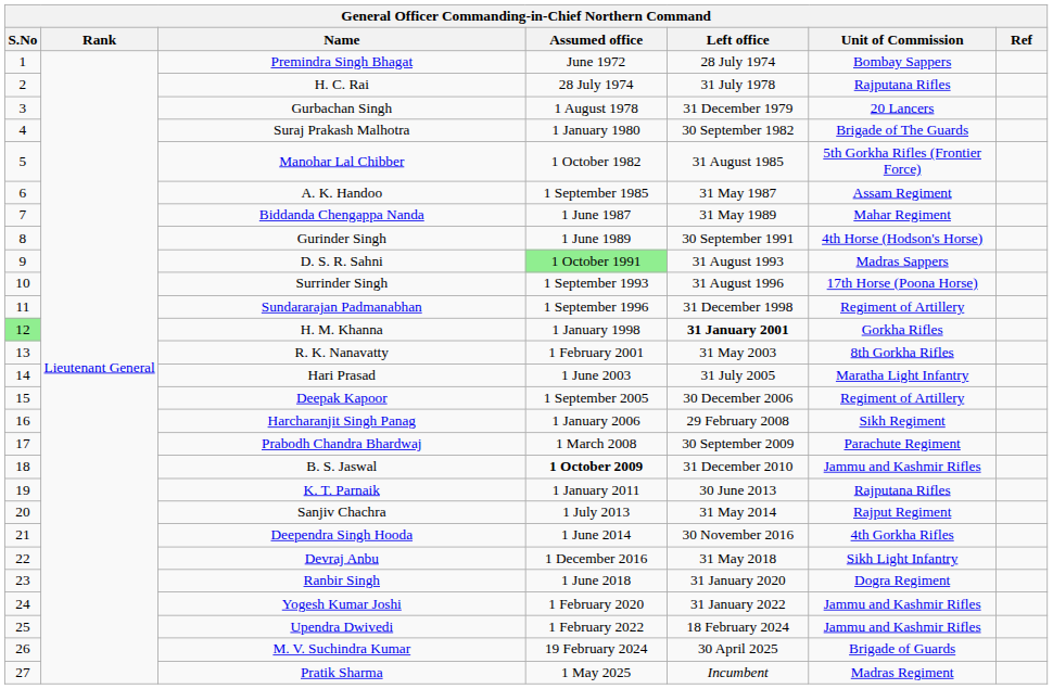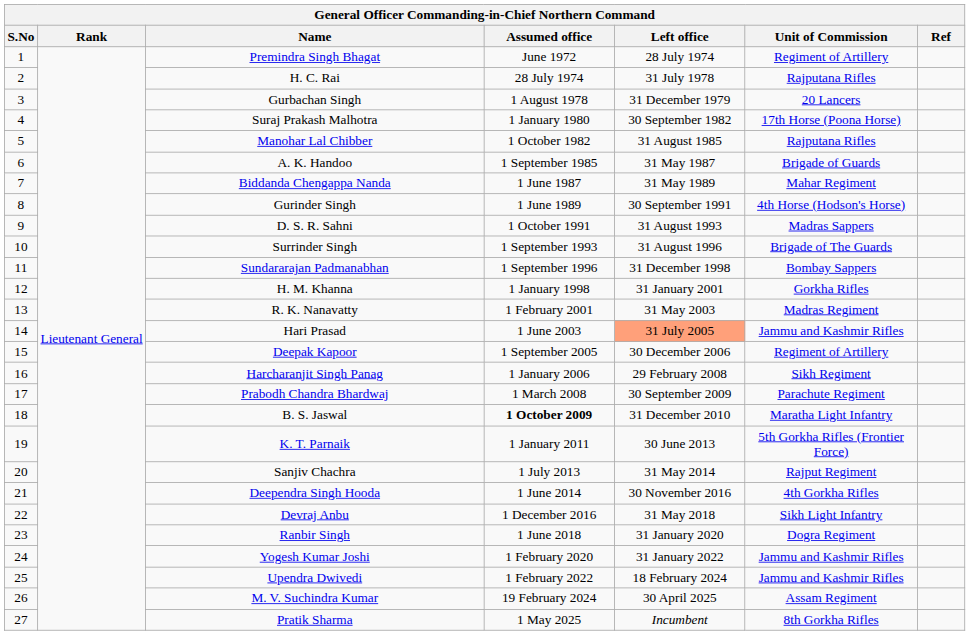Premindra Singh Bhagat | Unit of Commission: Bombay Sappers -> Regiment of Artillery
Suraj Prakash Malhotra | Unit of Commission: Brigade of The Guards -> 17th Horse (Poona Horse)
Manohar Lal Chibber | Unit of Commission: 5th Gorkha Rifles (Frontier Force) -> Rajputana Rifles
A. K. Handoo | Unit of Commission: Assam Regiment -> Brigade of Guards
D. S. R. Sahni | Assumed office: lightgreen background -> no background
Surrinder Singh | Unit of Commission: 17th Horse (Poona Horse) -> Brigade of The Guards
Sundararajan Padmanabhan | Unit of Commission: Regiment of Artillery -> Bombay Sappers
H. M. Khanna | S.No: lightgreen background -> no background
H. M. Khanna | Left office: bold -> normal
R. K. Nanavatty | Unit of Commission: 8th Gorkha Rifles -> Madras Regiment
Hari Prasad | Left office: no background -> lightsalmon background
Hari Prasad | Unit of Commission: Maratha Light Infantry -> Jammu and Kashmir Rifles
B. S. Jaswal | Unit of Commission: Jammu and Kashmir Rifles -> Maratha Light Infantry
K. T. Parnaik | Unit of Commission: Rajputana Rifles -> 5th Gorkha Rifles (Frontier Force)
M. V. Suchindra Kumar | Unit of Commission: Brigade of Guards -> Assam Regiment
Pratik Sharma | Unit of Commission: Madras Regiment -> 8th Gorkha Rifles
